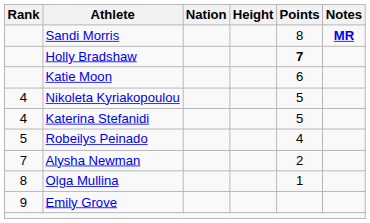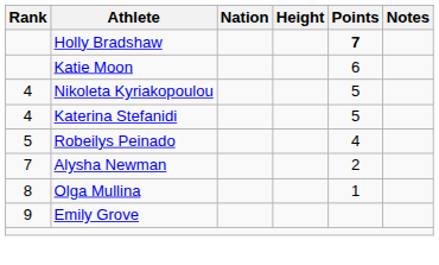- row: Sandi Morris | 8 | MR
